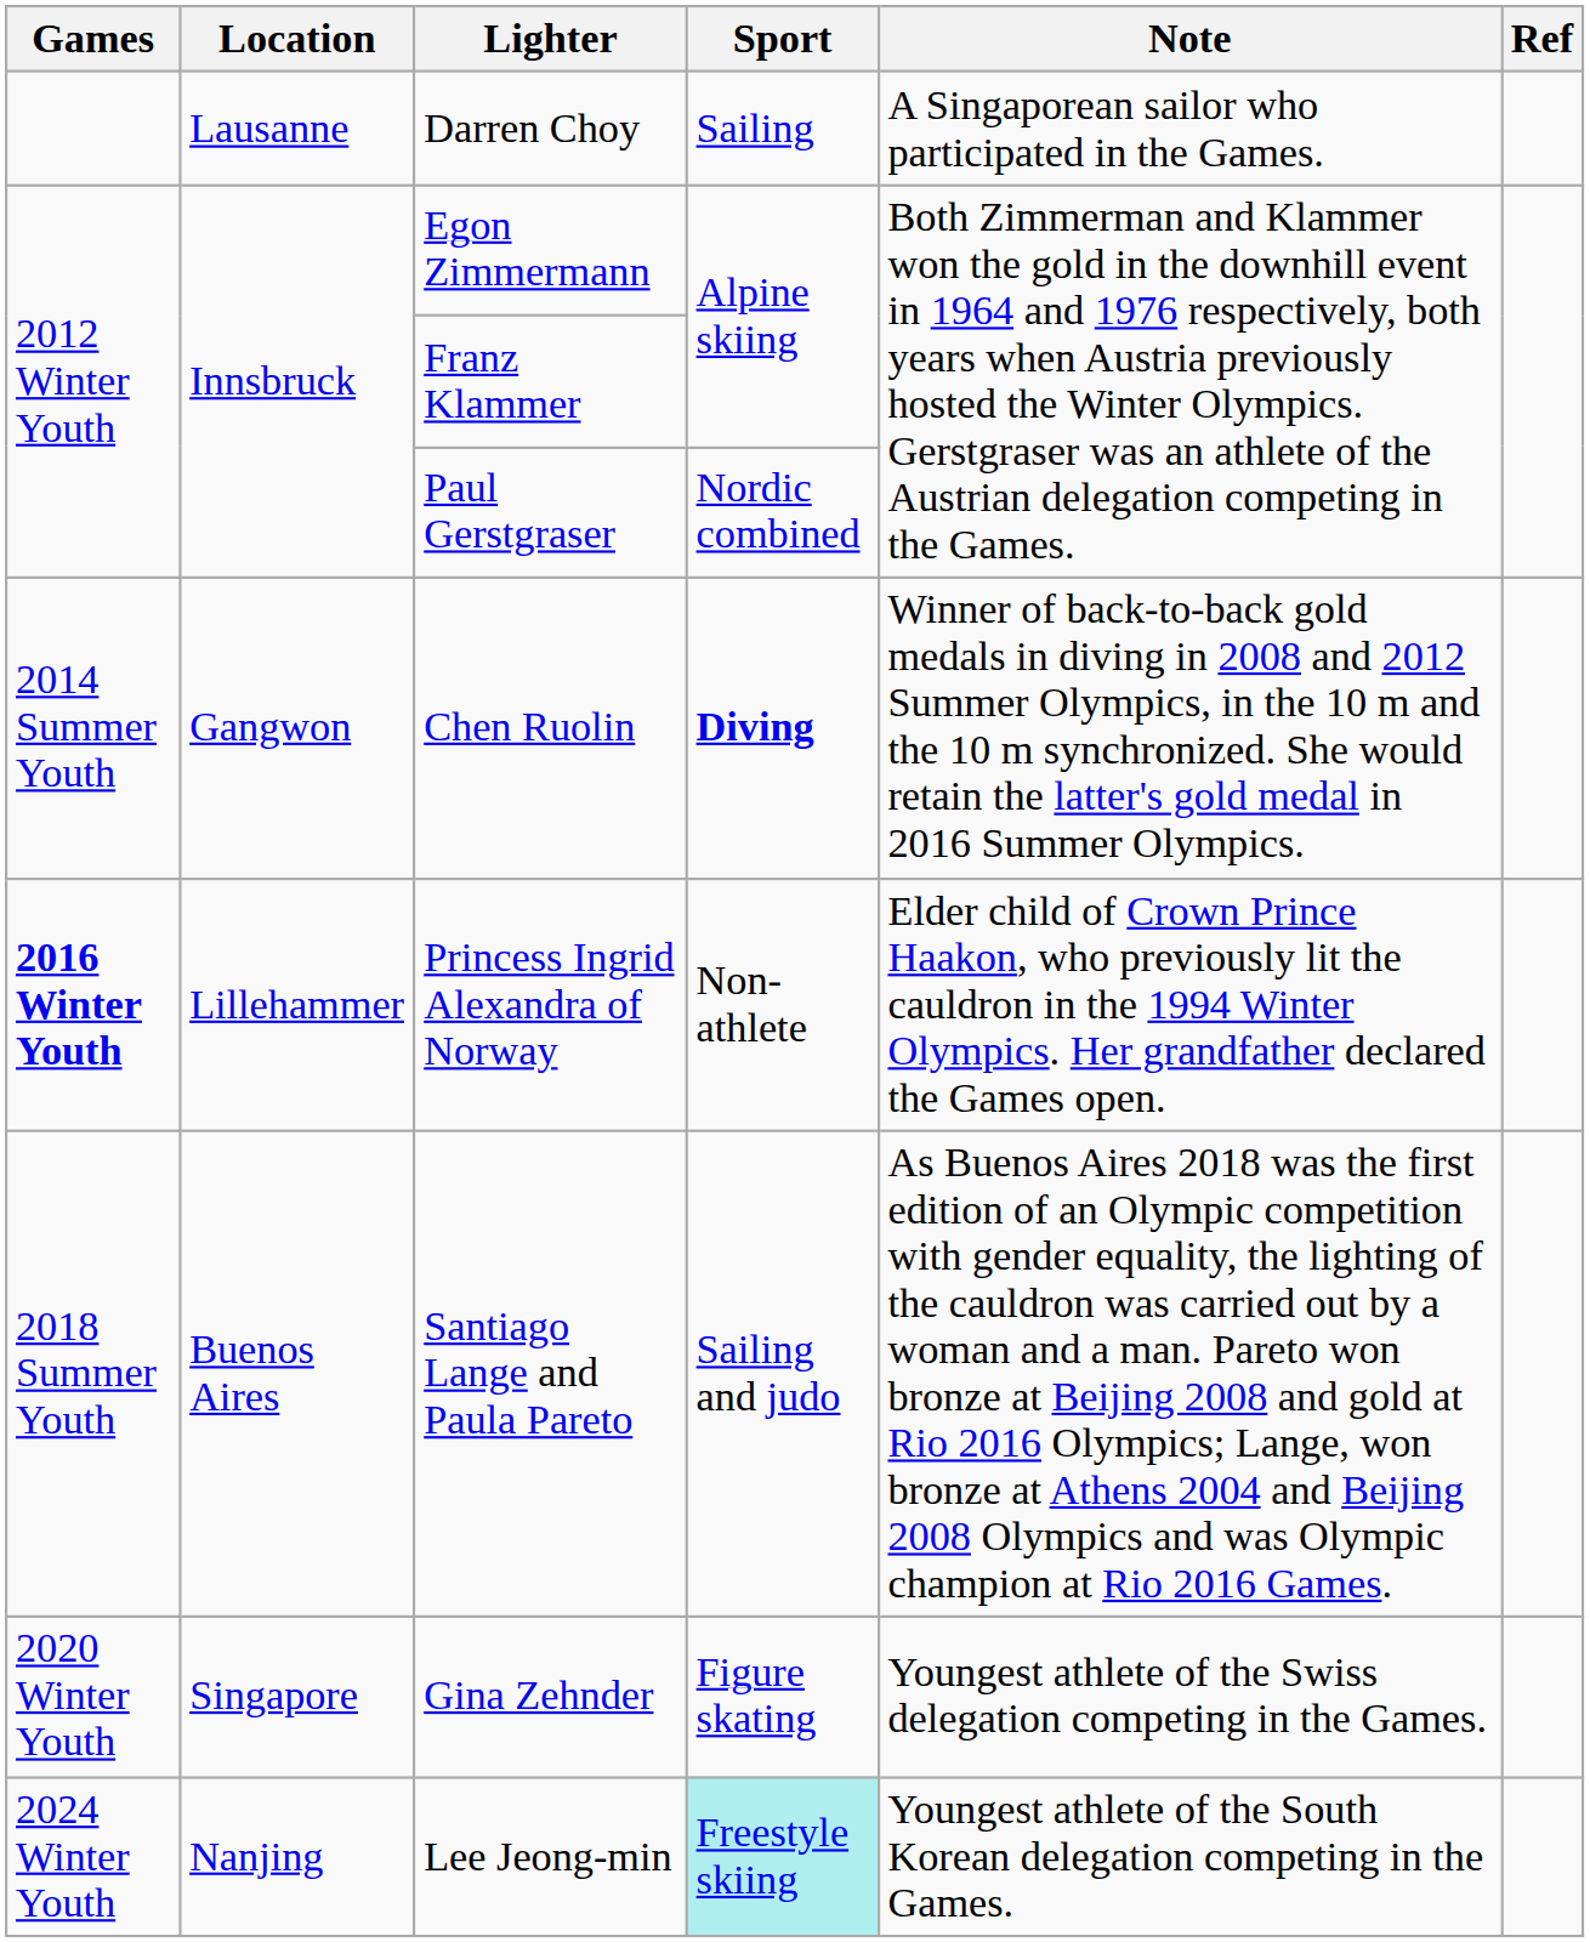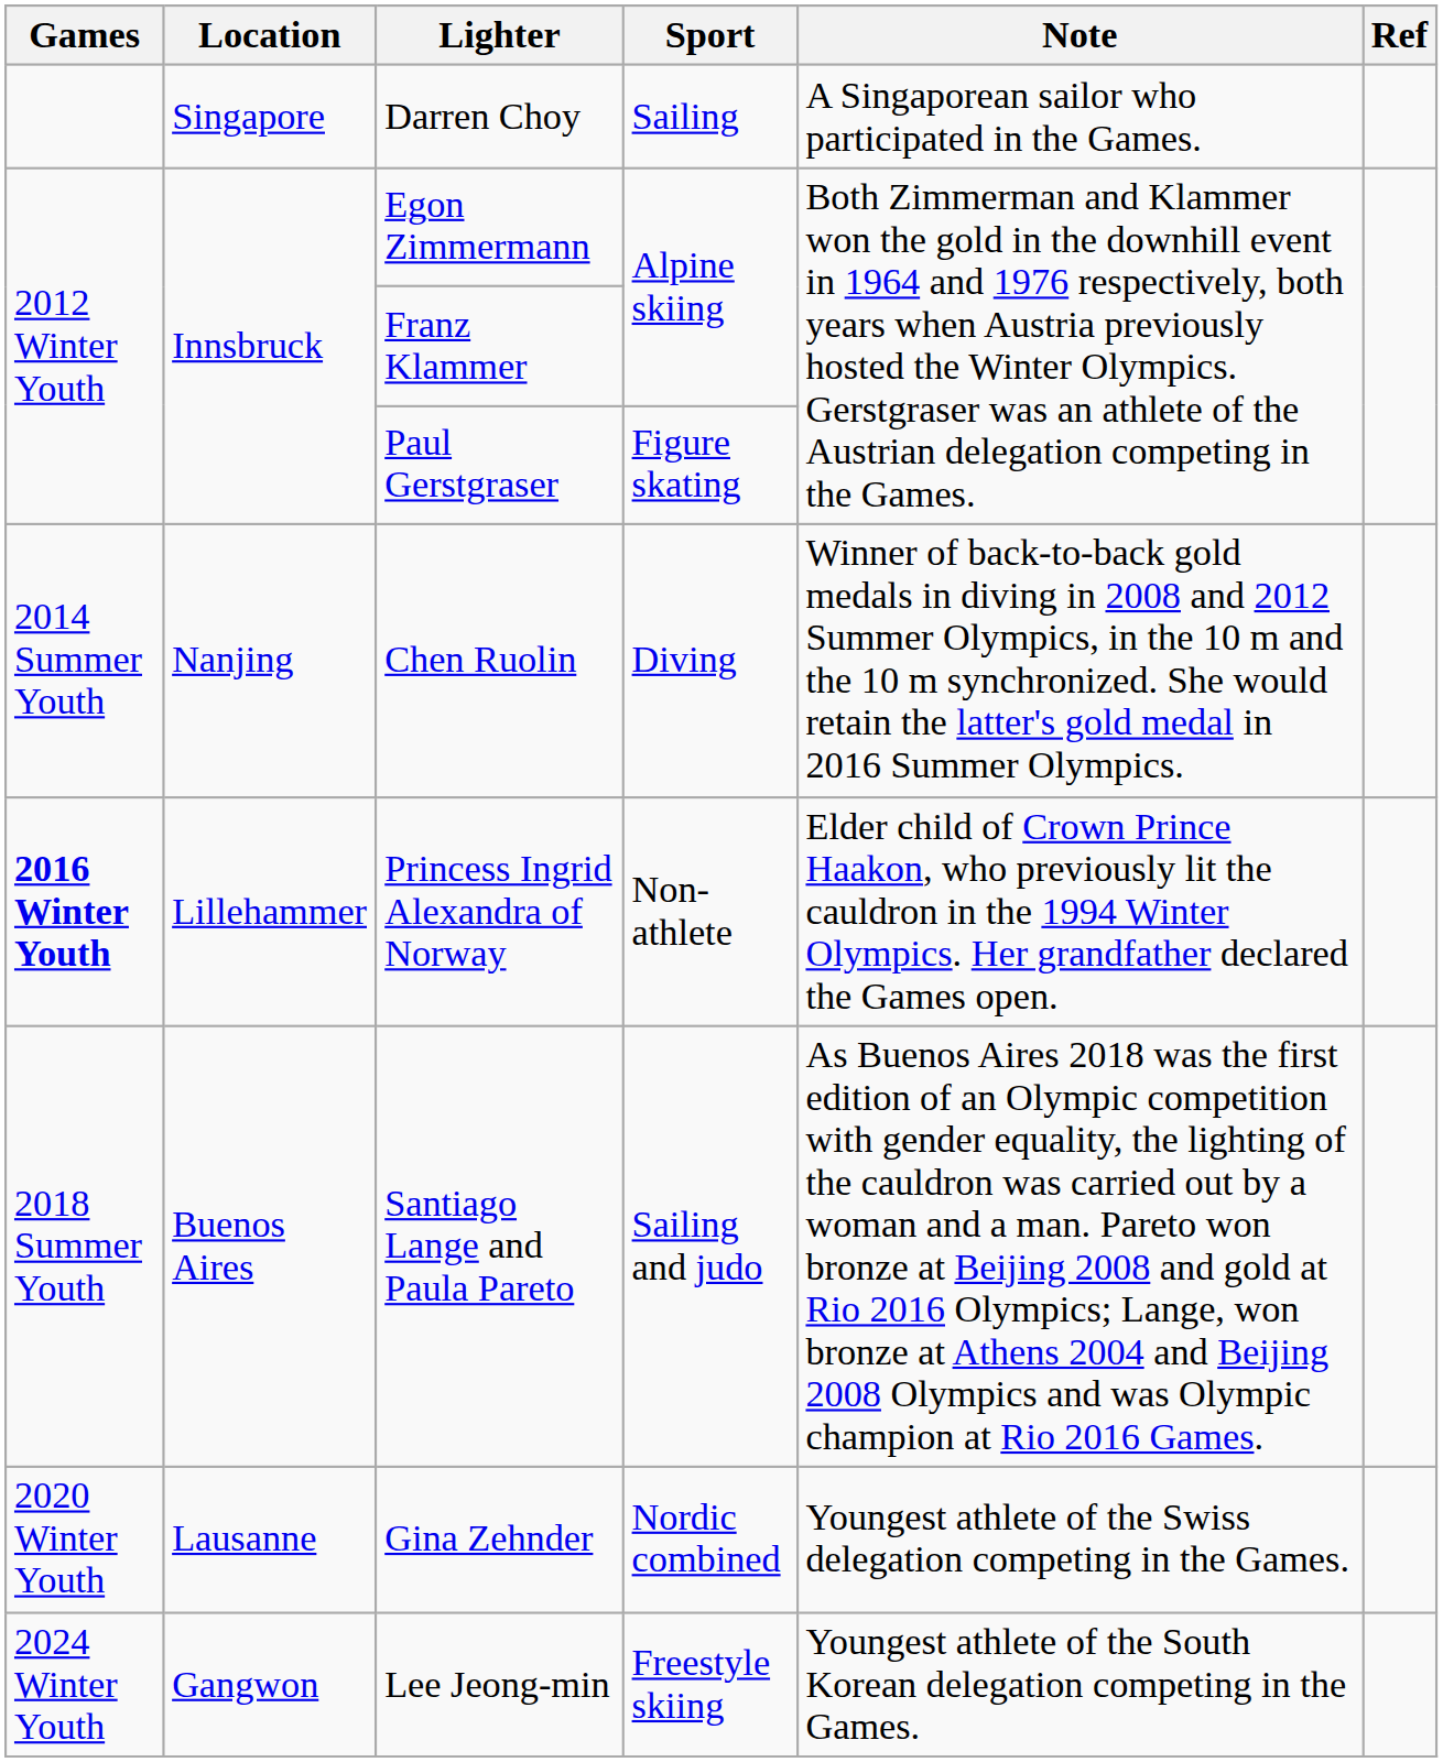Darren Choy | Location: Lausanne -> Singapore
Paul Gerstgraser | Sport: Nordic combined -> Figure skating
Chen Ruolin | Location: Gangwon -> Nanjing
Chen Ruolin | Sport: bold -> normal
Gina Zehnder | Location: Singapore -> Lausanne
Gina Zehnder | Sport: Figure skating -> Nordic combined
Lee Jeong-min | Location: Nanjing -> Gangwon
Lee Jeong-min | Sport: paleturquoise background -> no background
